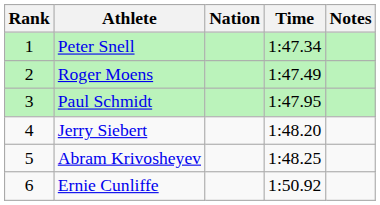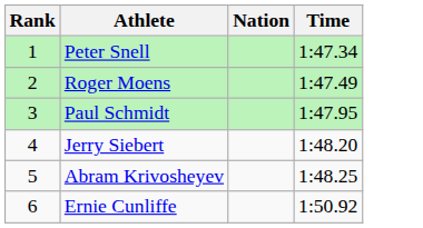- column: Notes
